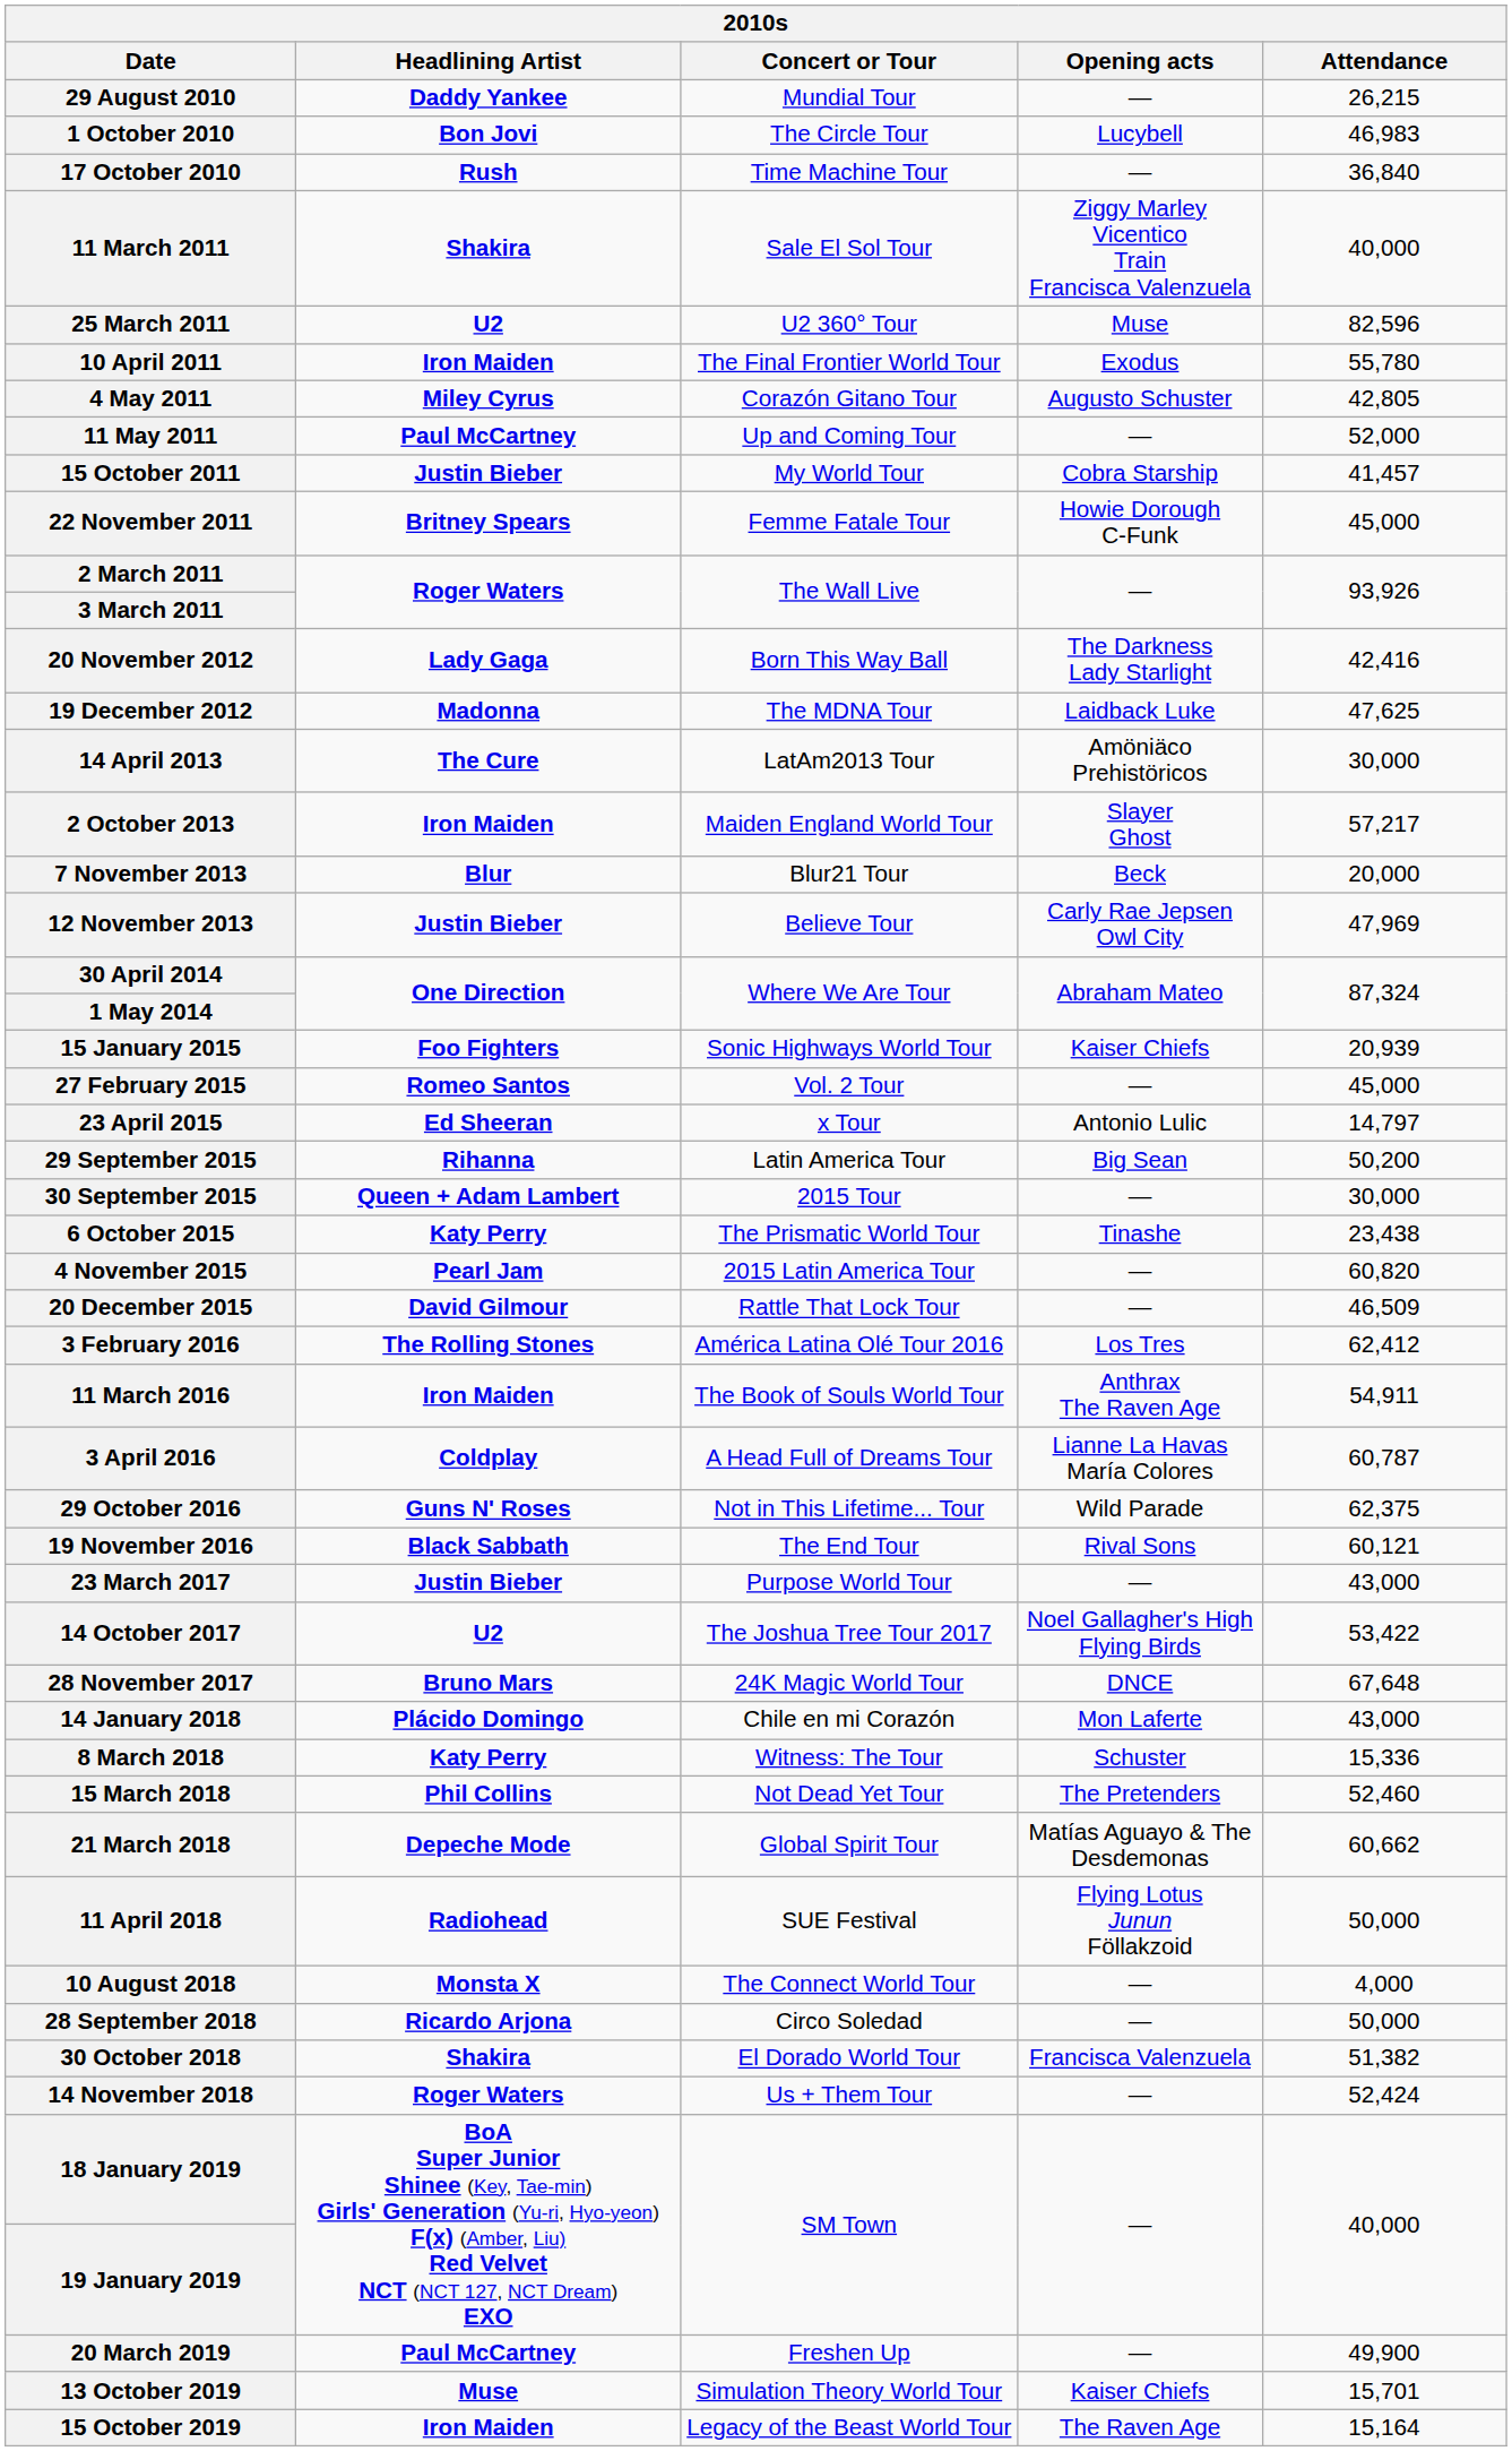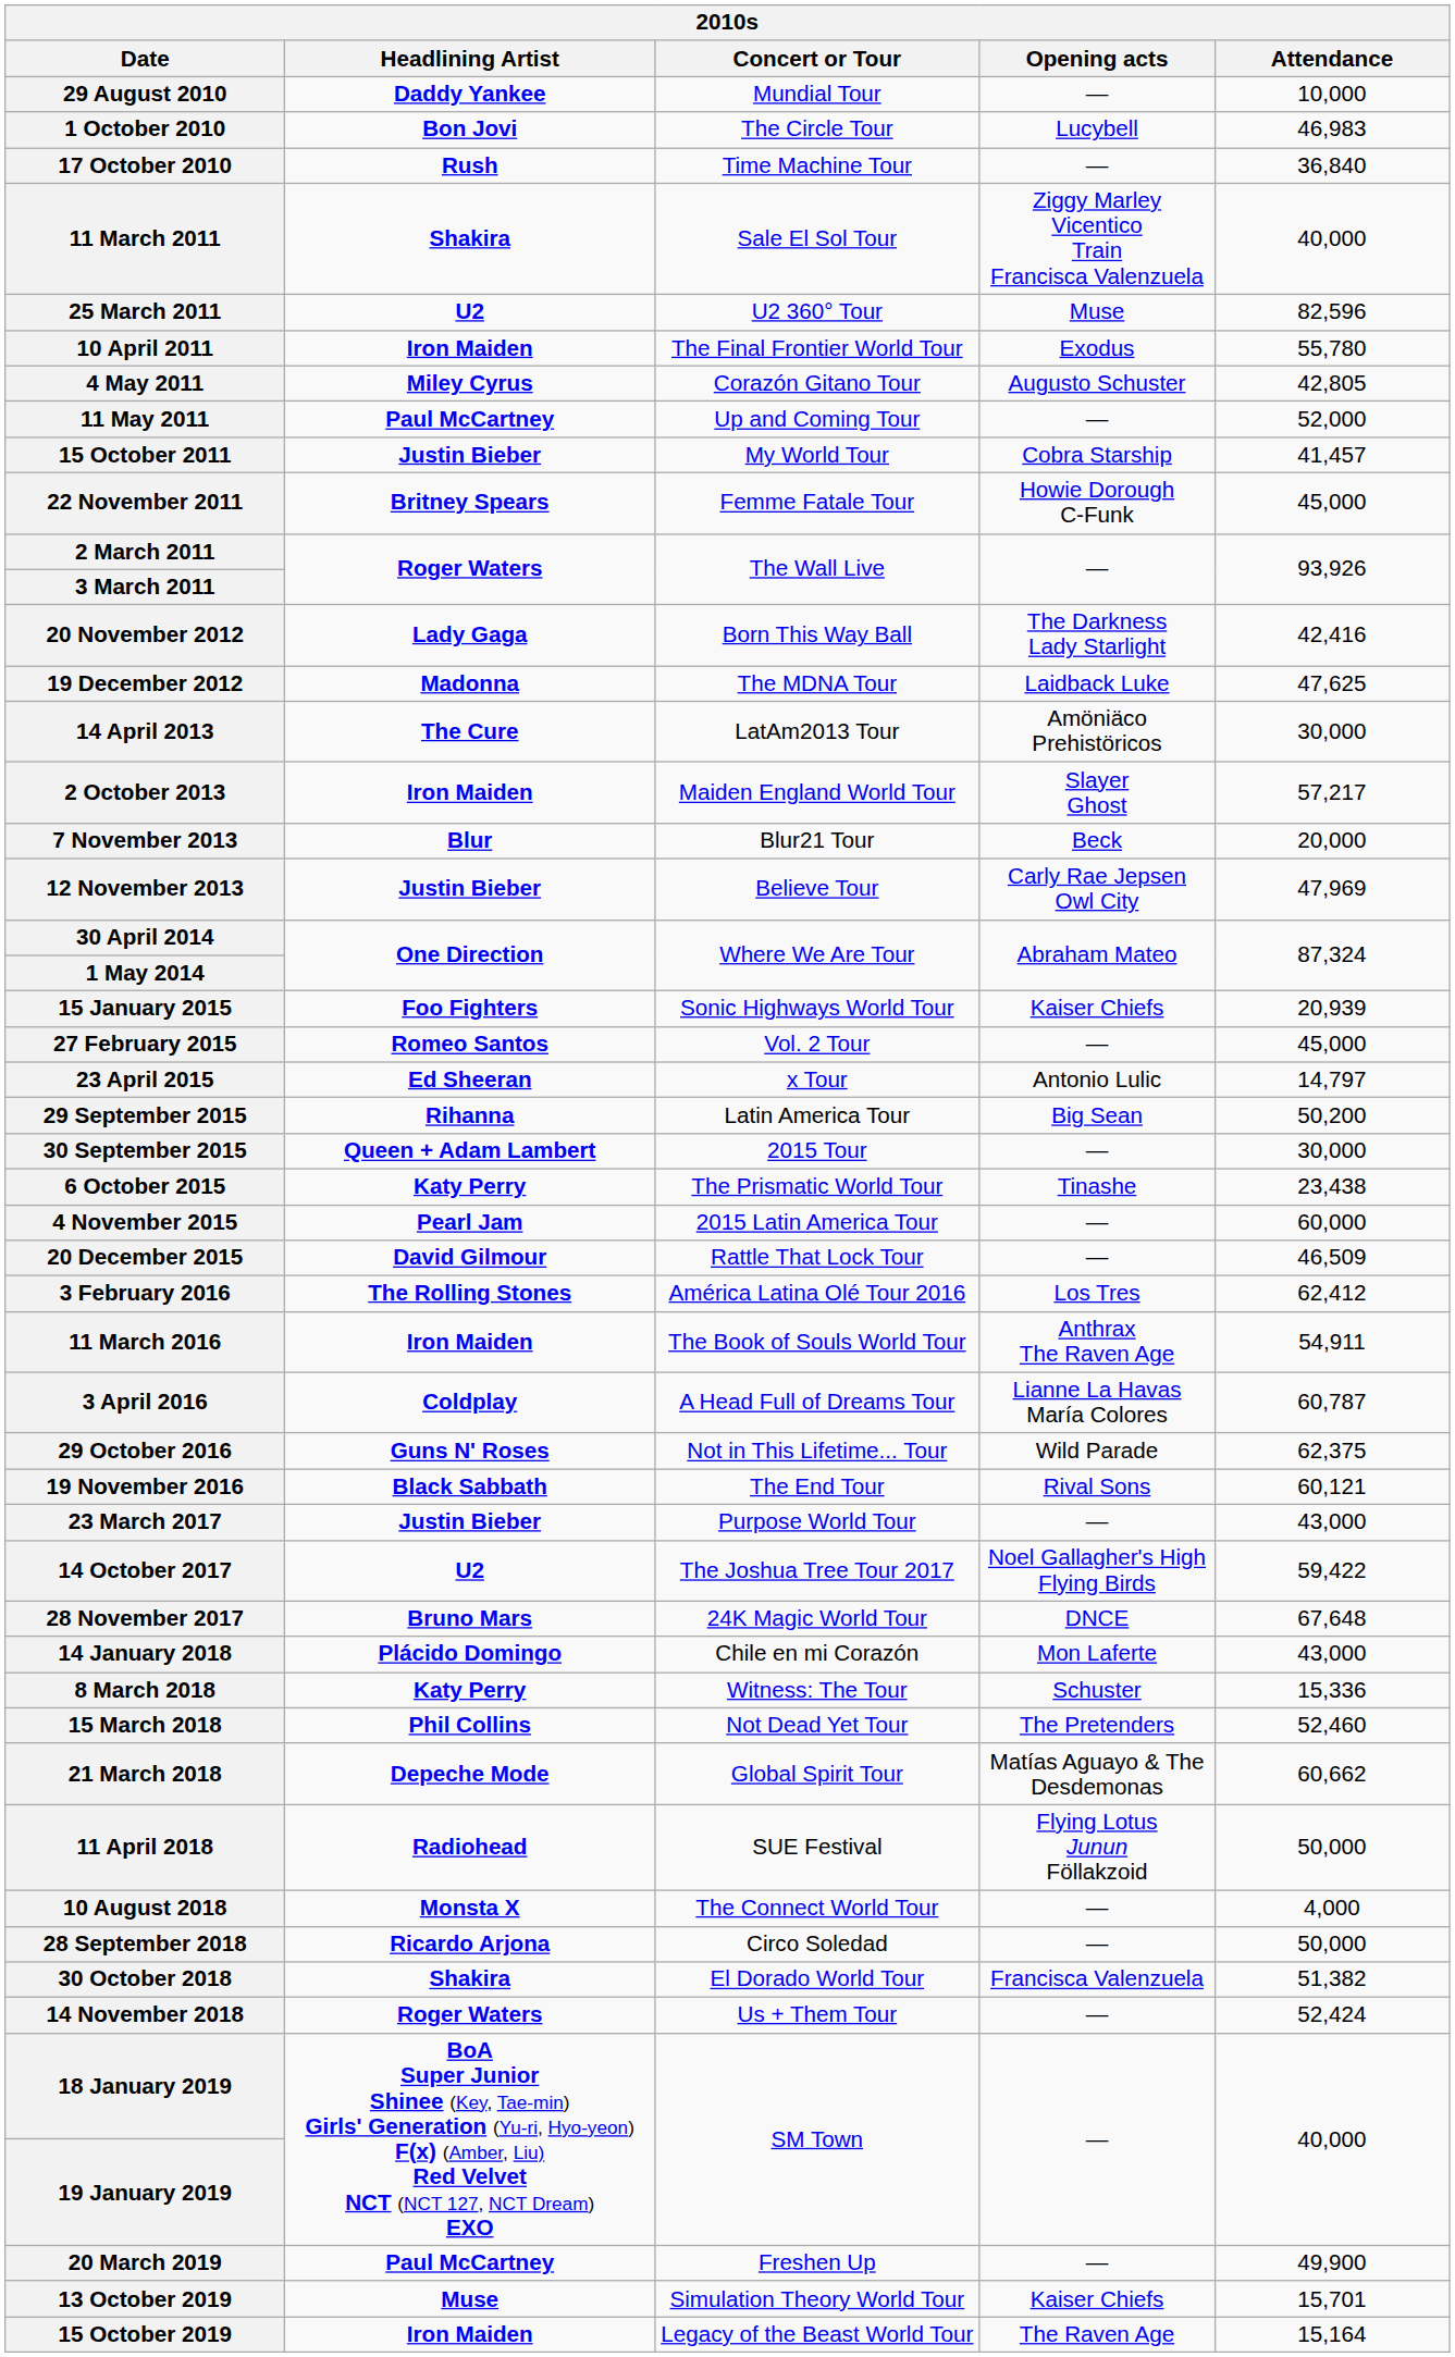29 August 2010 | Attendance: 26,215 -> 10,000
4 November 2015 | Attendance: 60,820 -> 60,000
14 October 2017 | Attendance: 53,422 -> 59,422
